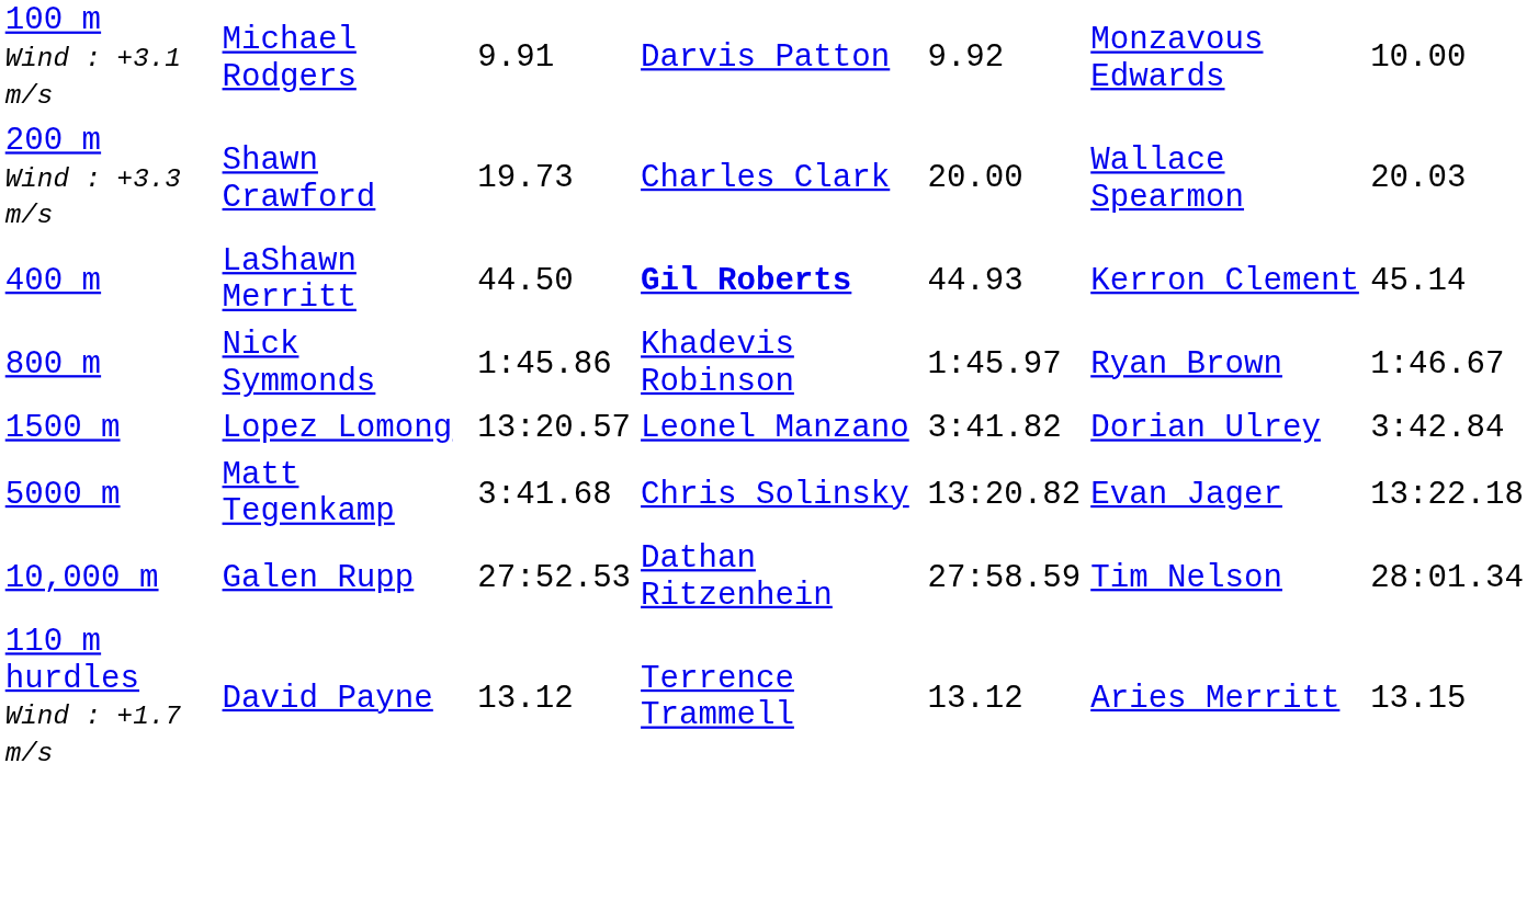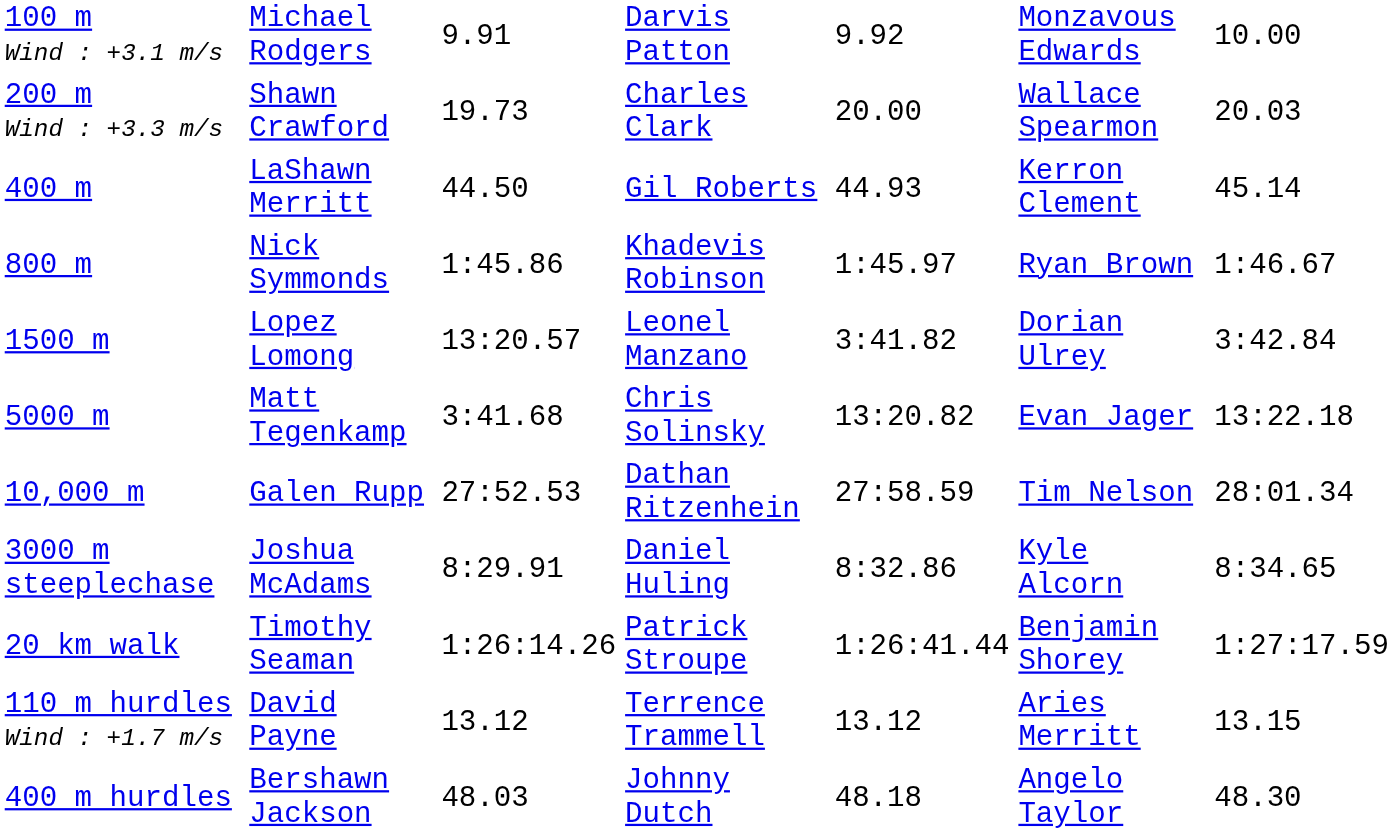400 m | column 4: bold -> normal
+ row: 3000 m steeplechase | Joshua McAdams | 8:29.91 | Daniel Huling | 8:32.86 | Kyle Alcorn | 8:34.65
+ row: 20 km walk | Timothy Seaman | 1:26:14.26 | Patrick Stroupe | 1:26:41.44 | Benjamin Shorey | 1:27:17.59
+ row: 400 m hurdles | Bershawn Jackson | 48.03 | Johnny Dutch | 48.18 | Angelo Taylor | 48.30
